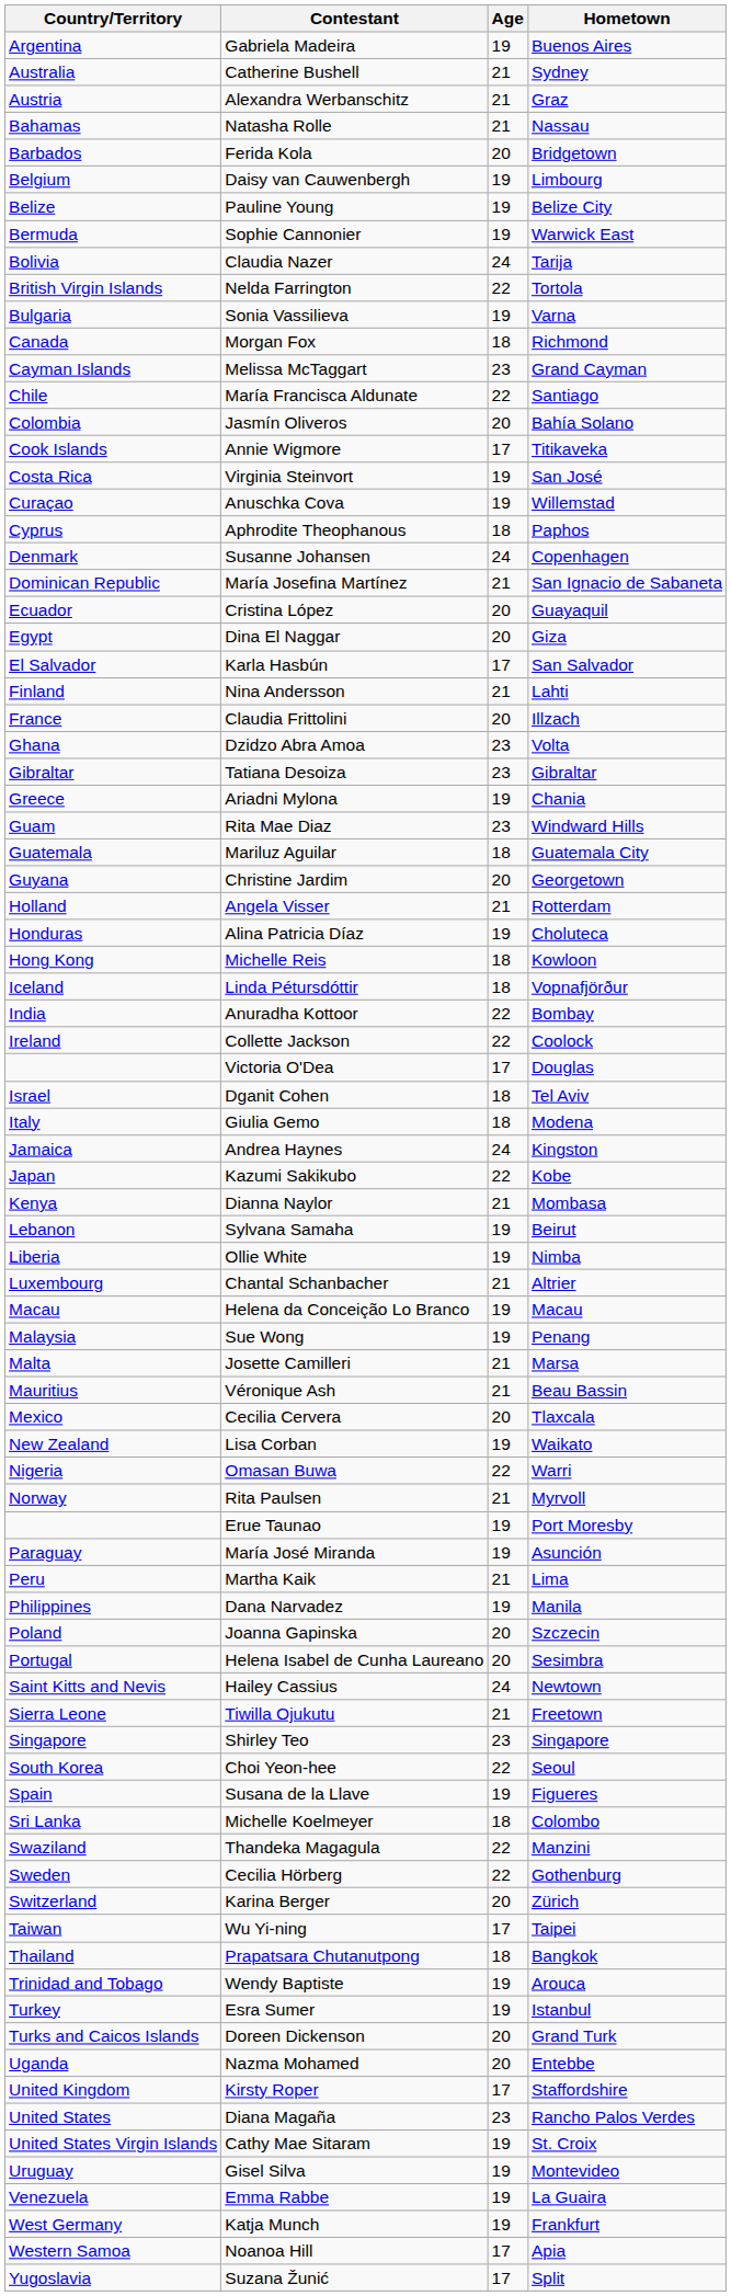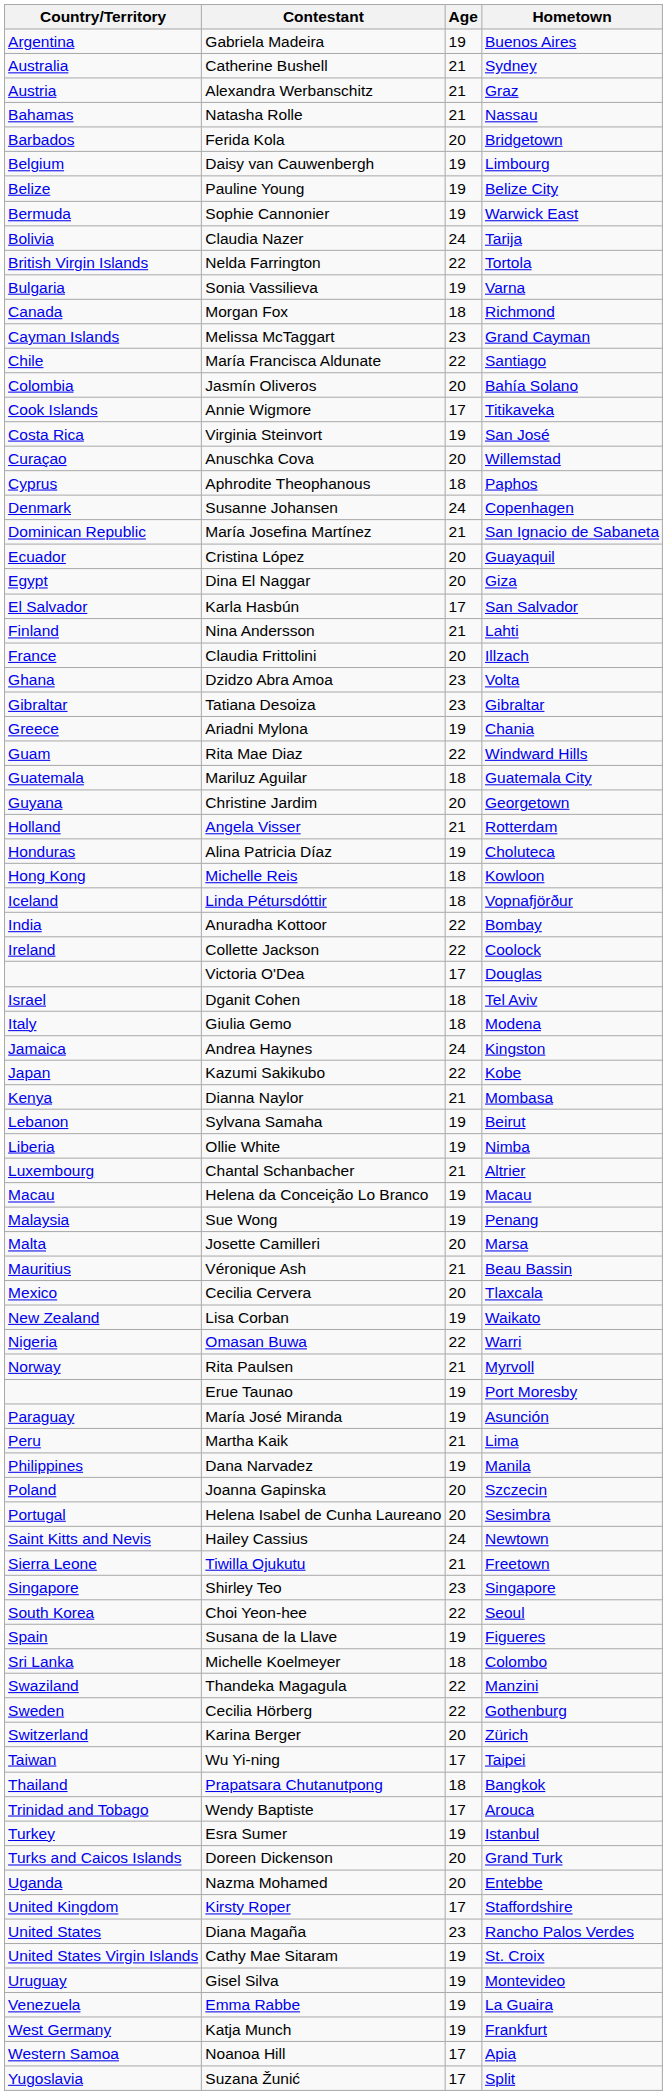Anuschka Cova | Age: 19 -> 20
Rita Mae Diaz | Age: 23 -> 22
Josette Camilleri | Age: 21 -> 20
Wendy Baptiste | Age: 19 -> 17
